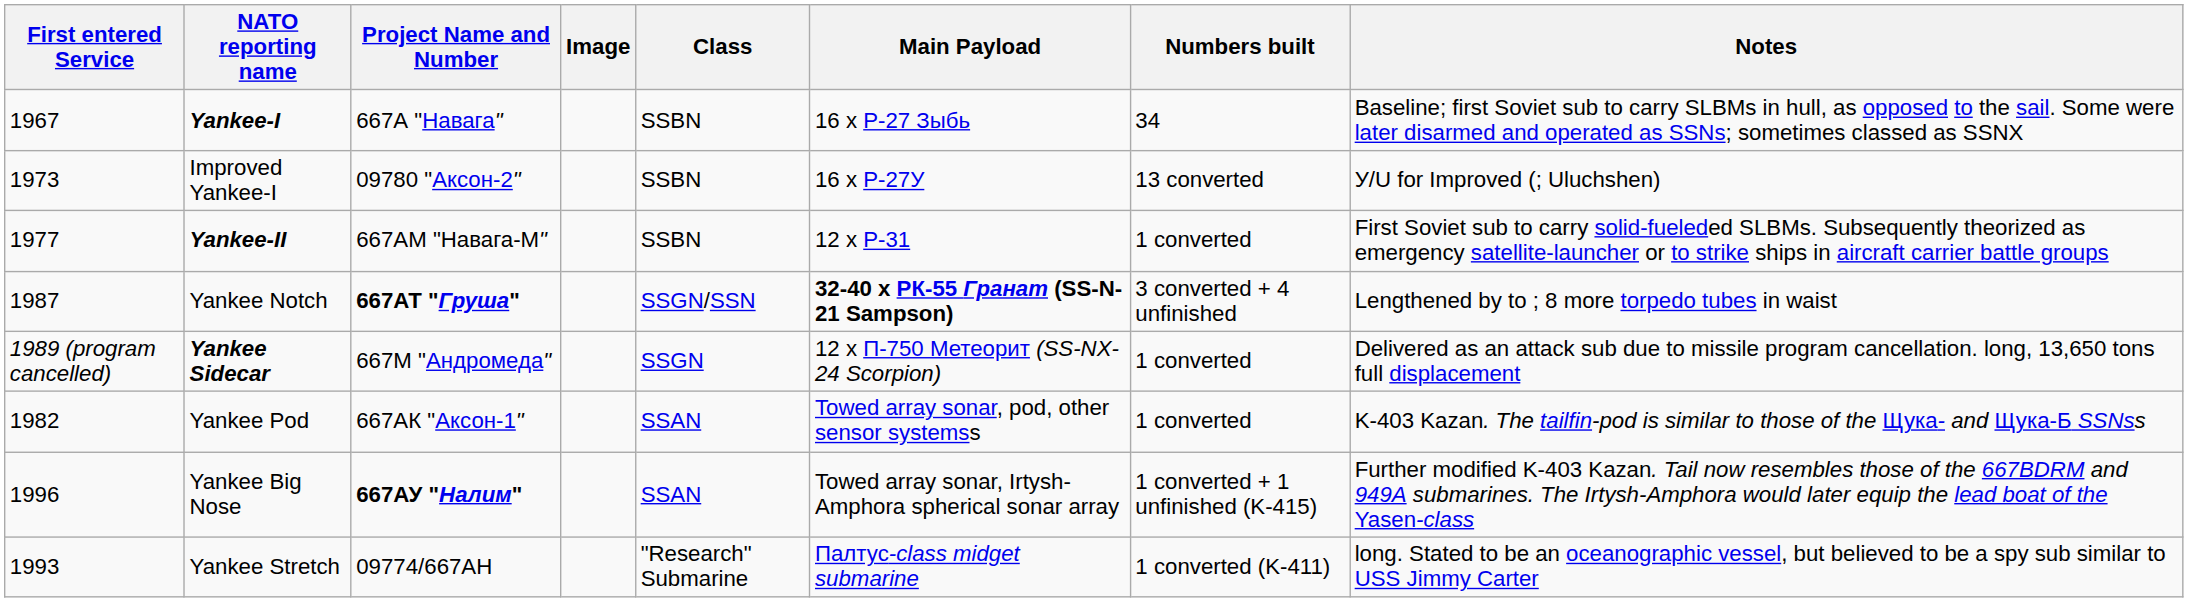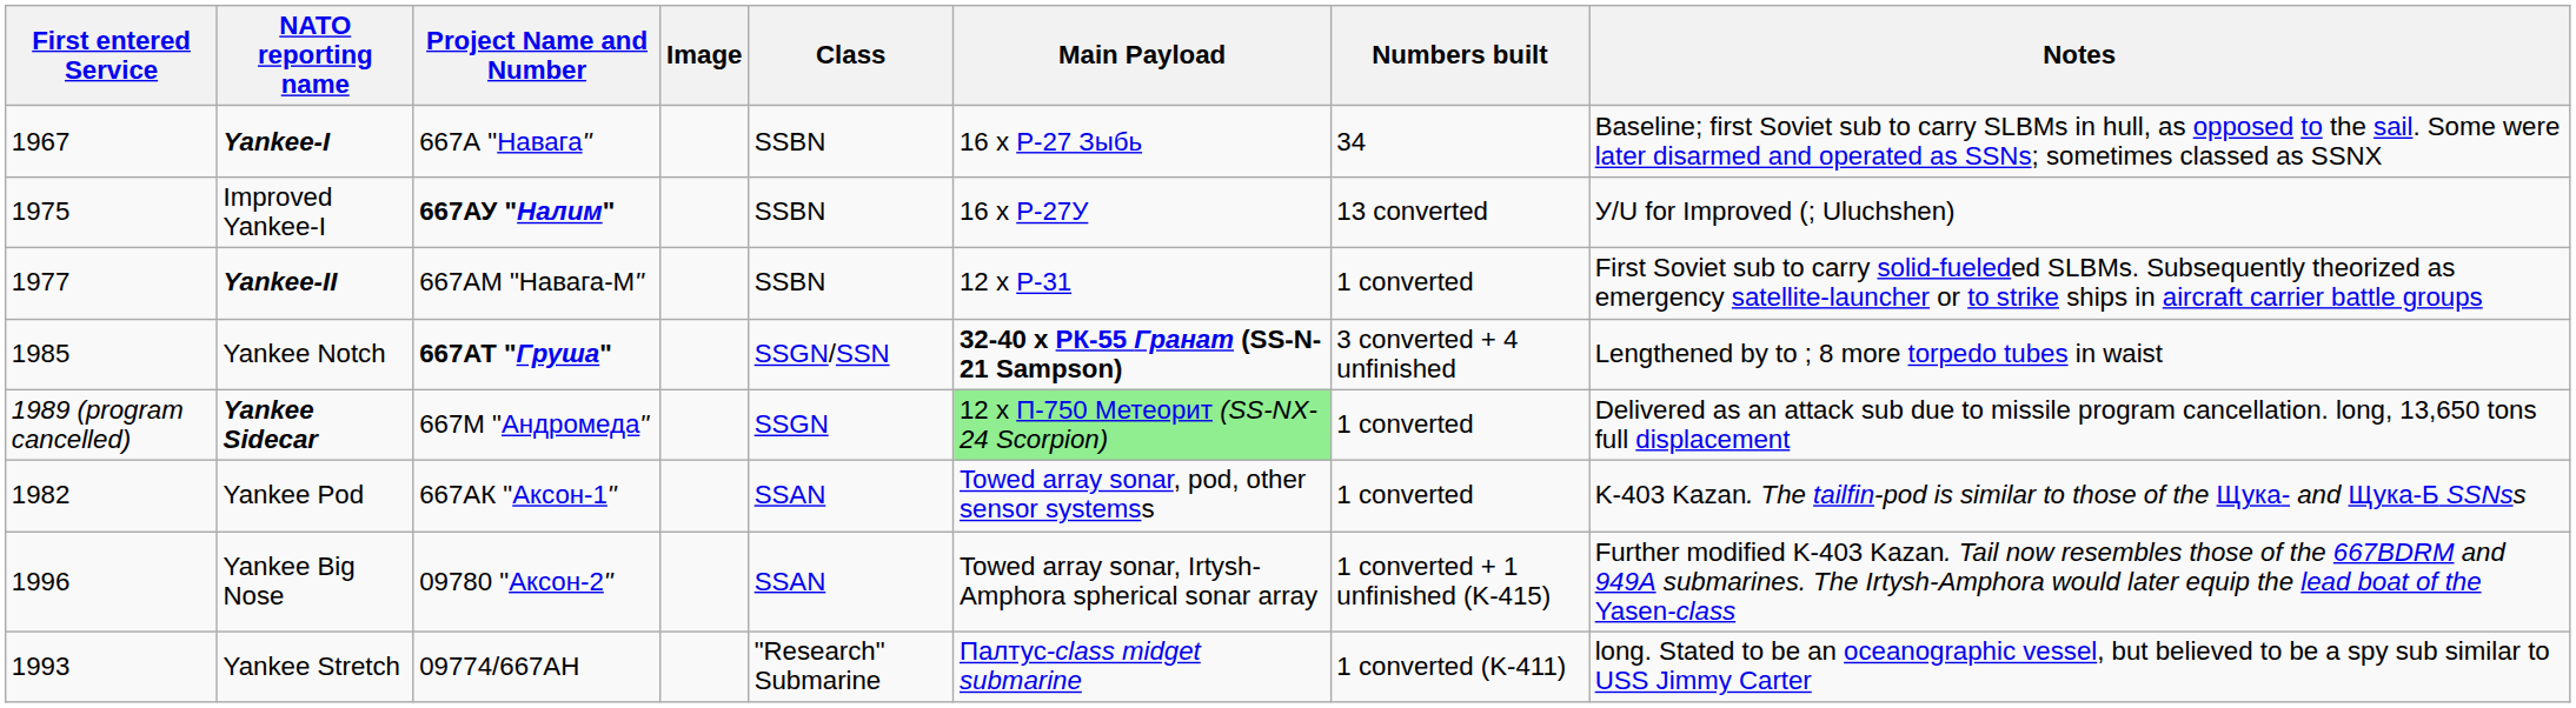Improved Yankee-I | First entered Service: 1973 -> 1975
Improved Yankee-I | Project Name and Number: 09780 "Аксон-2" -> 667АУ "Налим"
Yankee Notch | First entered Service: 1987 -> 1985
Yankee Sidecar | Main Payload: no background -> lightgreen background
Yankee Big Nose | Project Name and Number: 667АУ "Налим" -> 09780 "Аксон-2"
